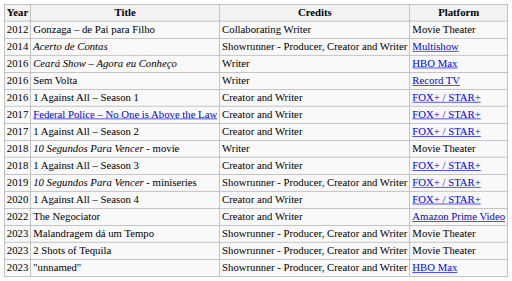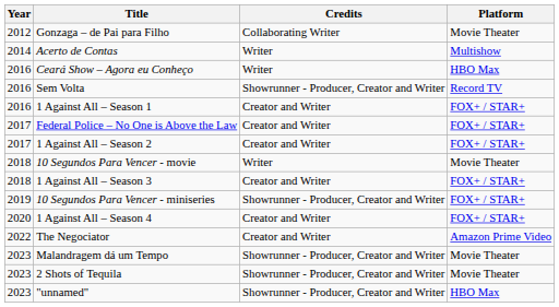Acerto de Contas | Credits: Showrunner - Producer, Creator and Writer -> Writer
Sem Volta | Credits: Writer -> Showrunner - Producer, Creator and Writer
